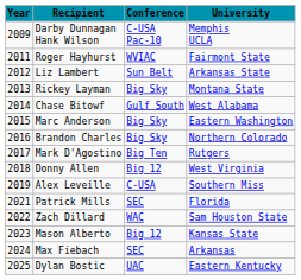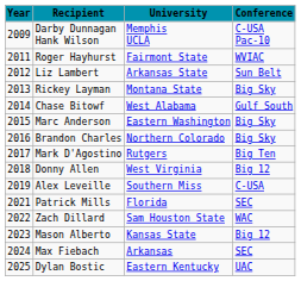columns swapped: University <-> Conference
